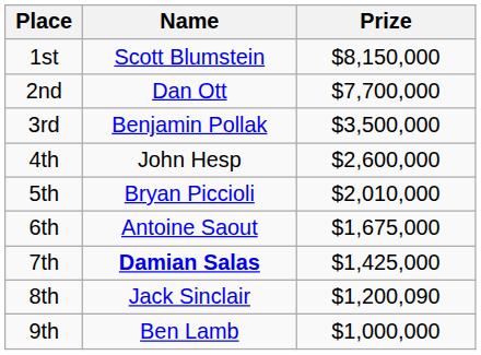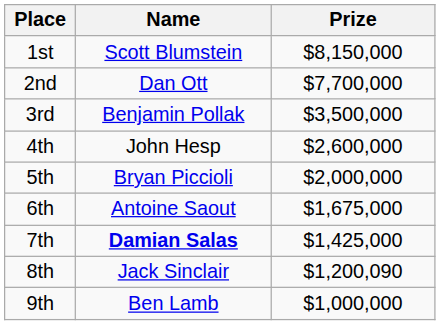5th | Prize: $2,010,000 -> $2,000,000
